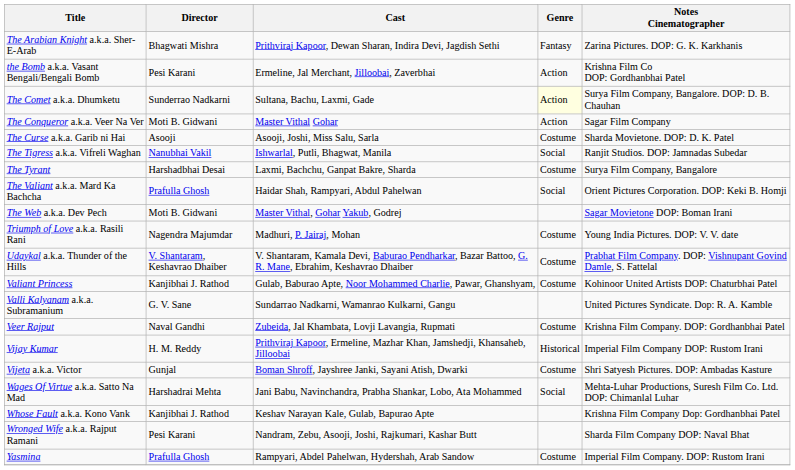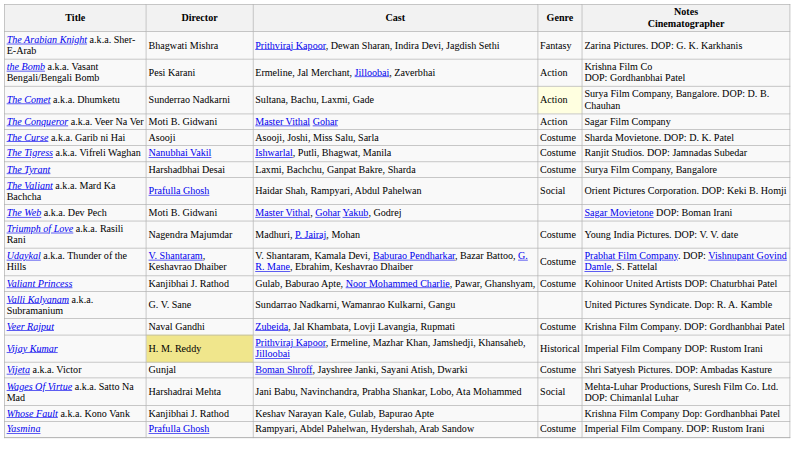The Tigress a.k.a. Vifreli Waghan | Genre: Social -> Costume
Vijay Kumar | Director: no background -> khaki background
- row: Wronged Wife a.k.a. Rajput Ramani | Pesi Karani | Nandram, Zebu, Asooji, Joshi, Rajkumari, Kashar Butt | Sharda Film Company DOP: Naval Bhat
